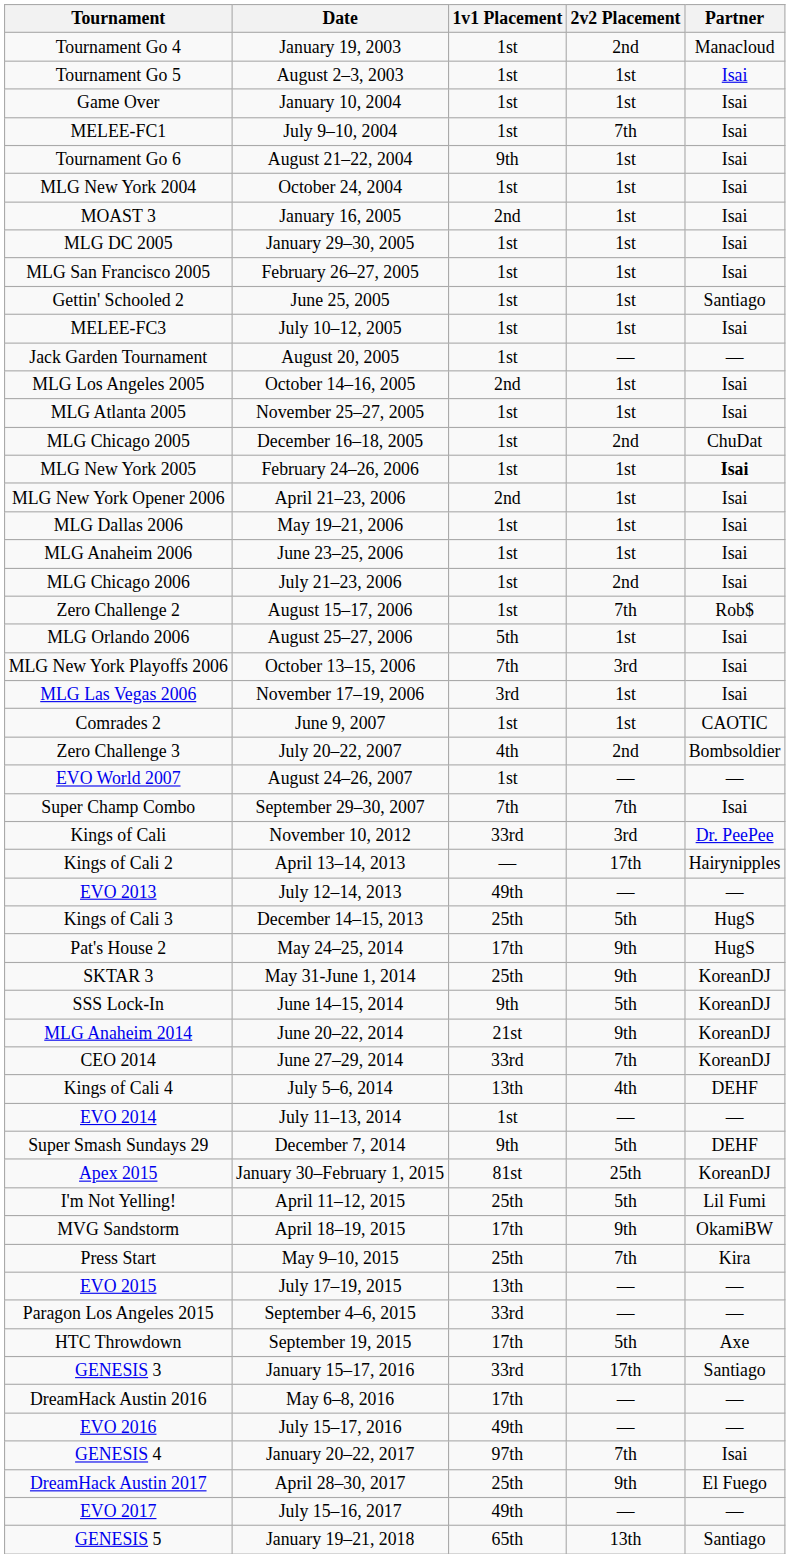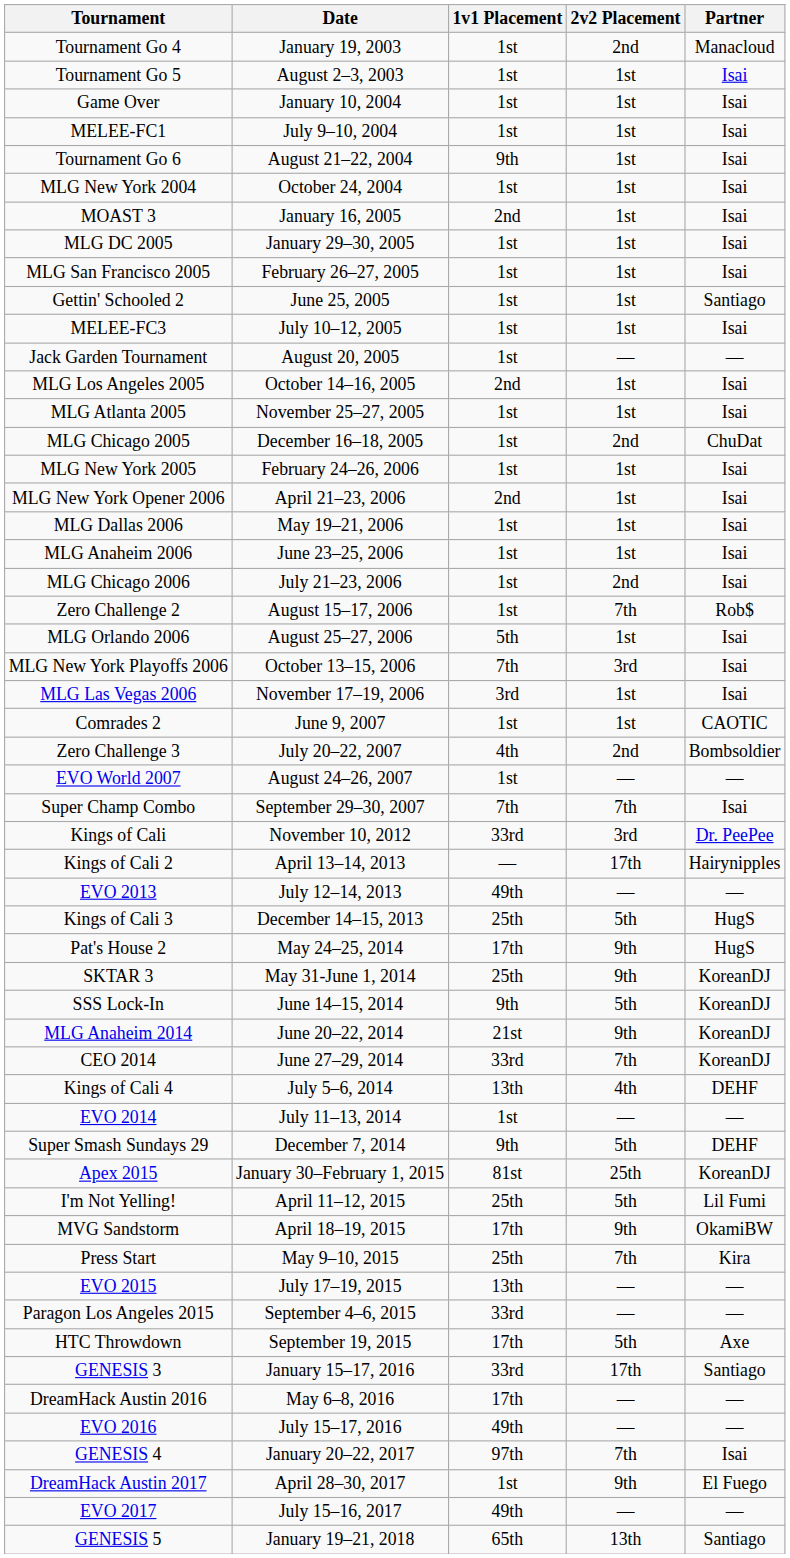MELEE-FC1 | 2v2 Placement: 7th -> 1st
MLG New York 2005 | Partner: bold -> normal
DreamHack Austin 2017 | 1v1 Placement: 25th -> 1st
